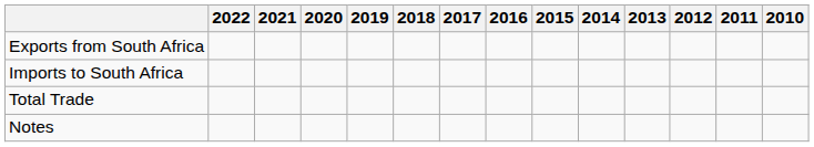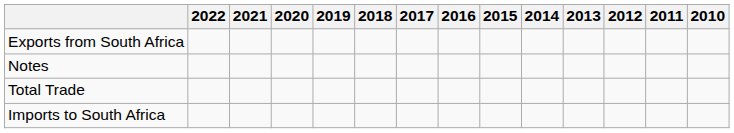rows swapped: Imports to South Africa <-> Notes
